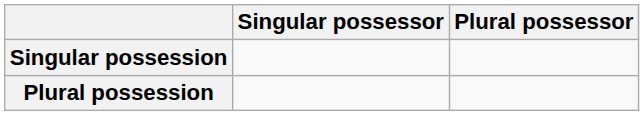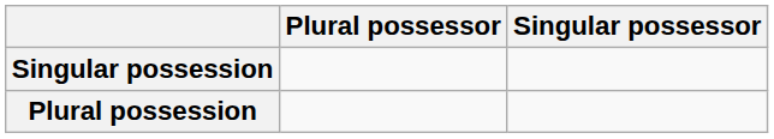columns swapped: Singular possessor <-> Plural possessor
